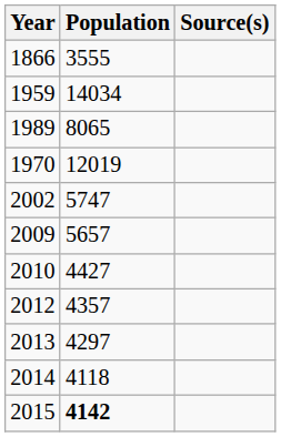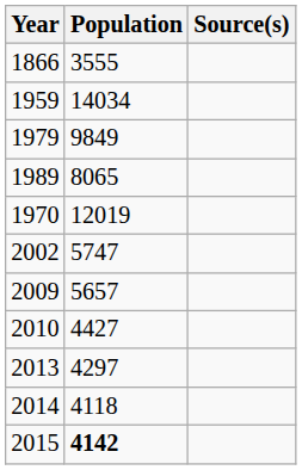+ row: 1979 | 9849
- row: 2012 | 4357
